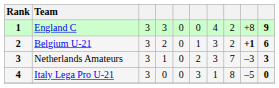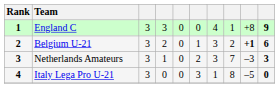England C | column 8: 2 -> 1
